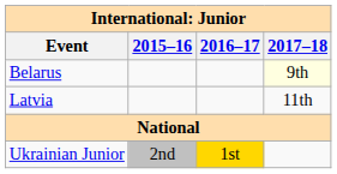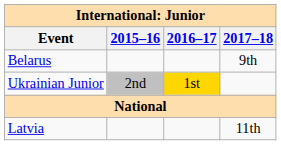Belarus | 2017–18: lightyellow background -> no background
rows swapped: Latvia <-> Ukrainian Junior
